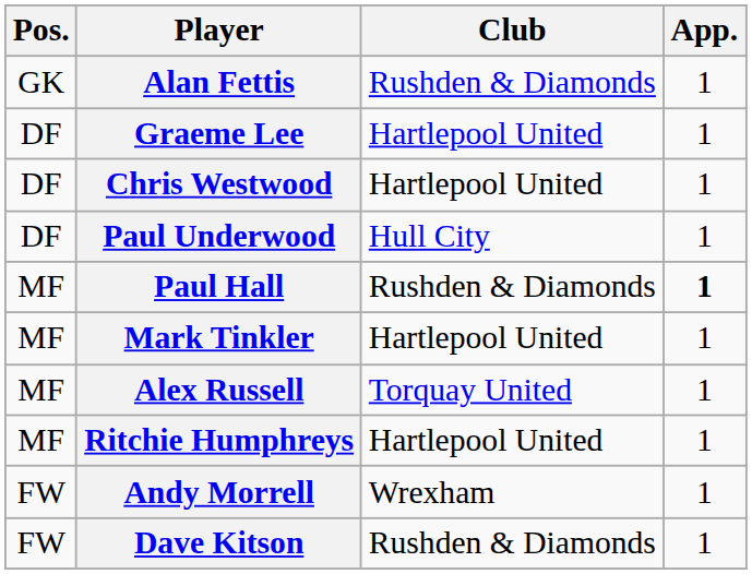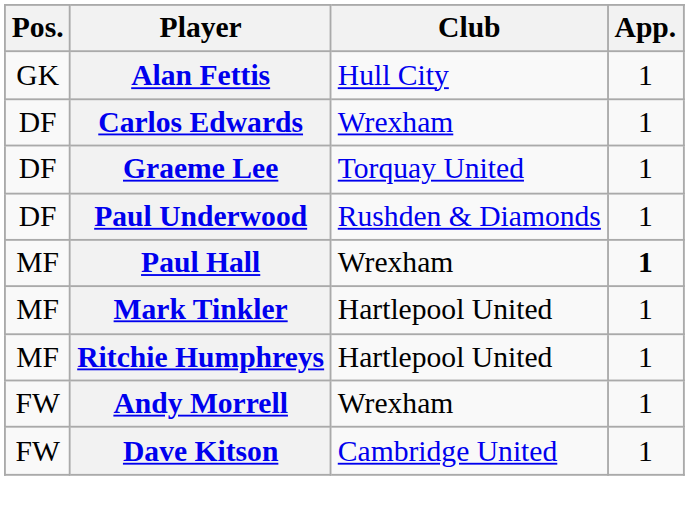Alan Fettis | Club: Rushden & Diamonds -> Hull City
+ row: DF | Carlos Edwards | Wrexham | 1
Graeme Lee | Club: Hartlepool United -> Torquay United
- row: DF | Chris Westwood | Hartlepool United | 1
Paul Underwood | Club: Hull City -> Rushden & Diamonds
Paul Hall | Club: Rushden & Diamonds -> Wrexham
- row: MF | Alex Russell | Torquay United | 1
Dave Kitson | Club: Rushden & Diamonds -> Cambridge United
